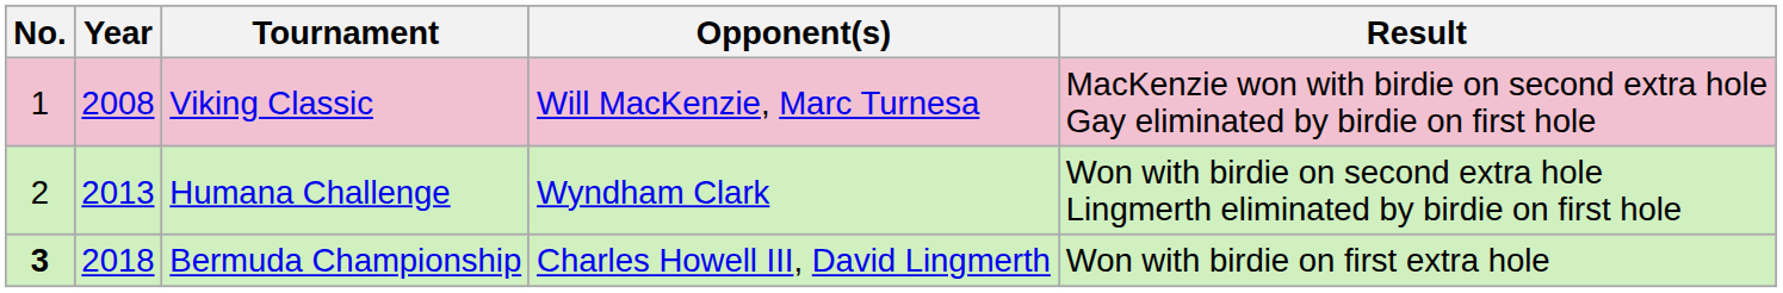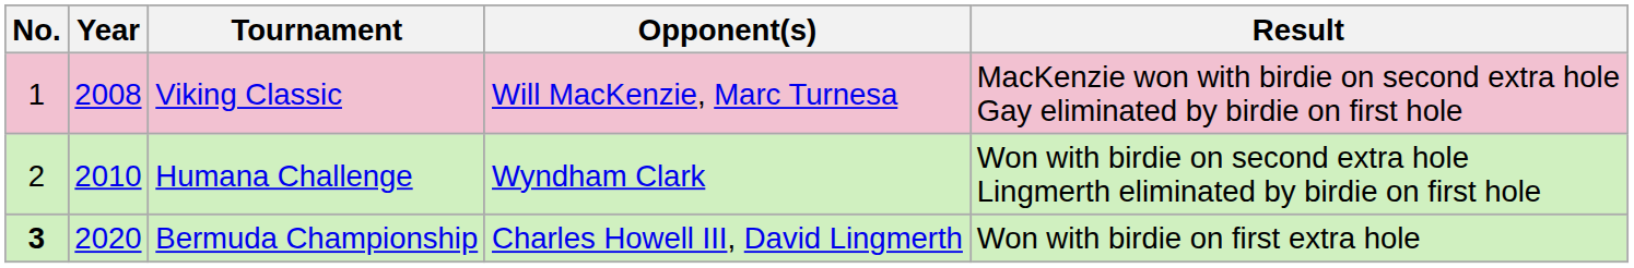Humana Challenge | Year: 2013 -> 2010
Bermuda Championship | Year: 2018 -> 2020
